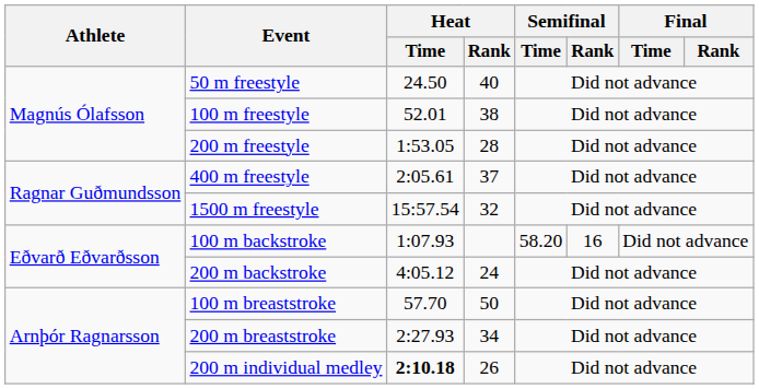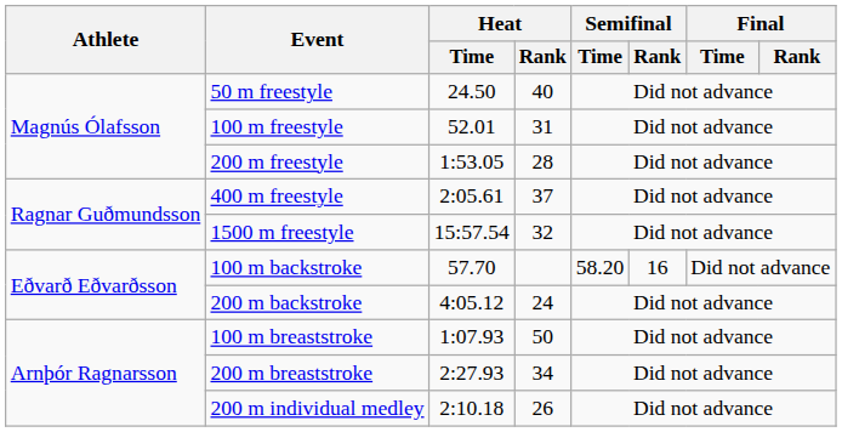100 m freestyle | Heat / Rank: 38 -> 31
100 m backstroke | Heat / Time: 1:07.93 -> 57.70
100 m breaststroke | Heat / Time: 57.70 -> 1:07.93
200 m individual medley | Heat / Time: bold -> normal
